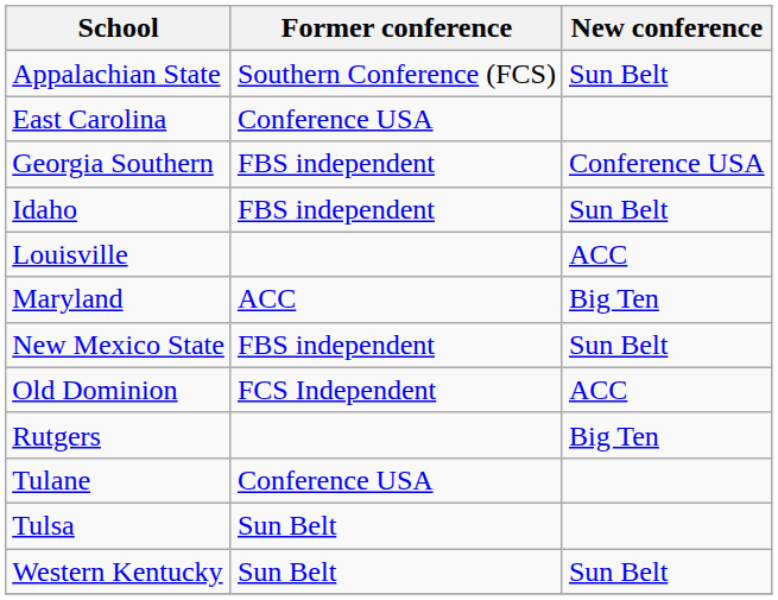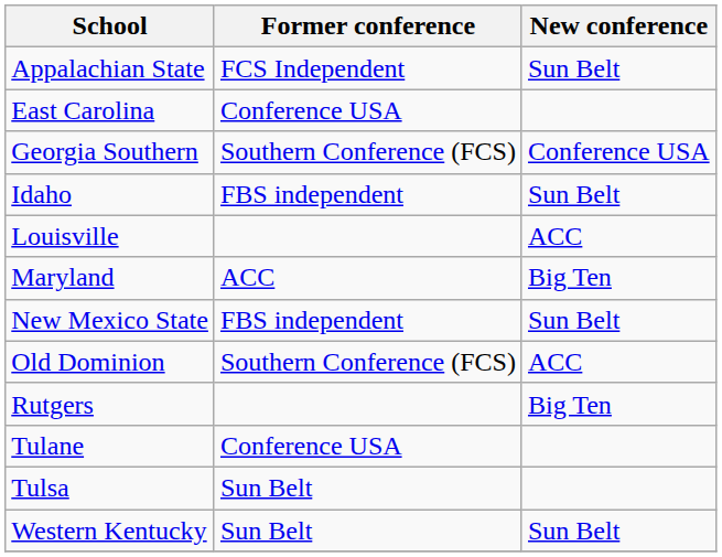Appalachian State | Former conference: Southern Conference (FCS) -> FCS Independent
Georgia Southern | Former conference: FBS independent -> Southern Conference (FCS)
Old Dominion | Former conference: FCS Independent -> Southern Conference (FCS)
